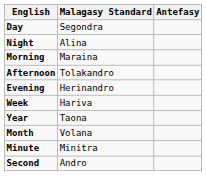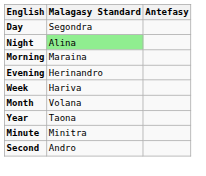Night | Malagasy Standard: no background -> lightgreen background
- row: Afternoon | Tolakandro
rows swapped: Month <-> Year
